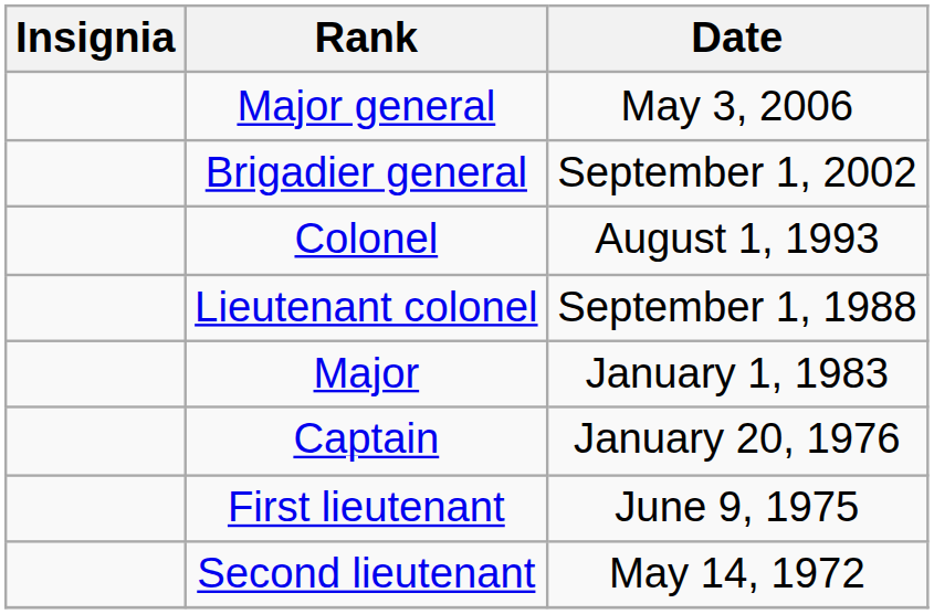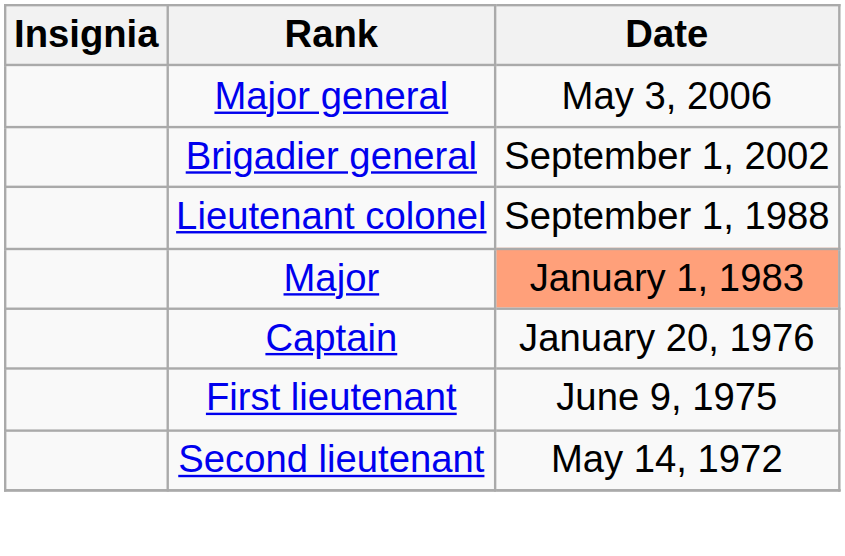- row: Colonel | August 1, 1993
Major | Date: no background -> lightsalmon background
